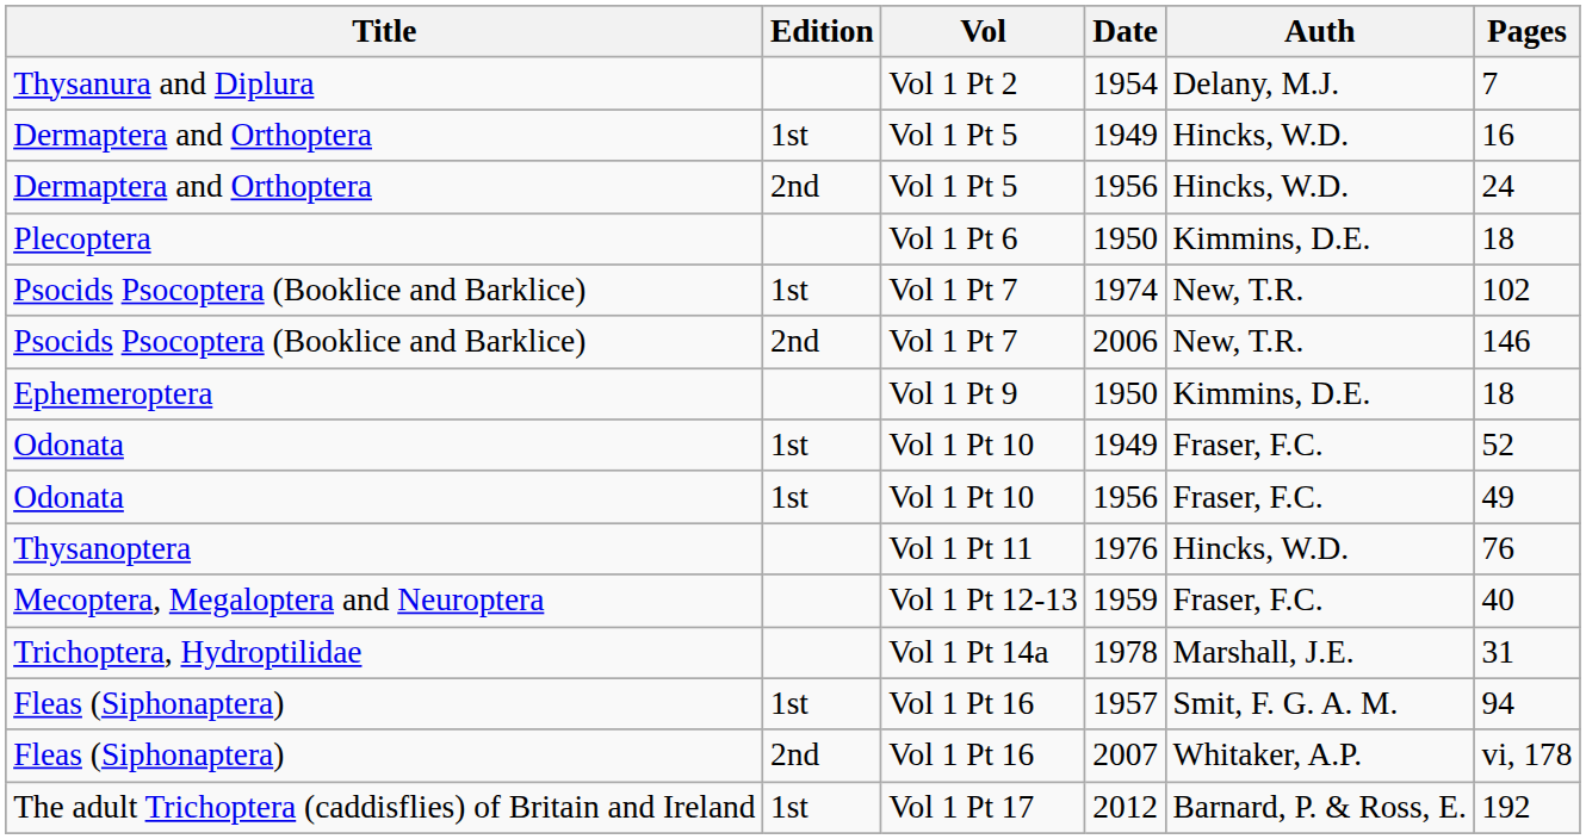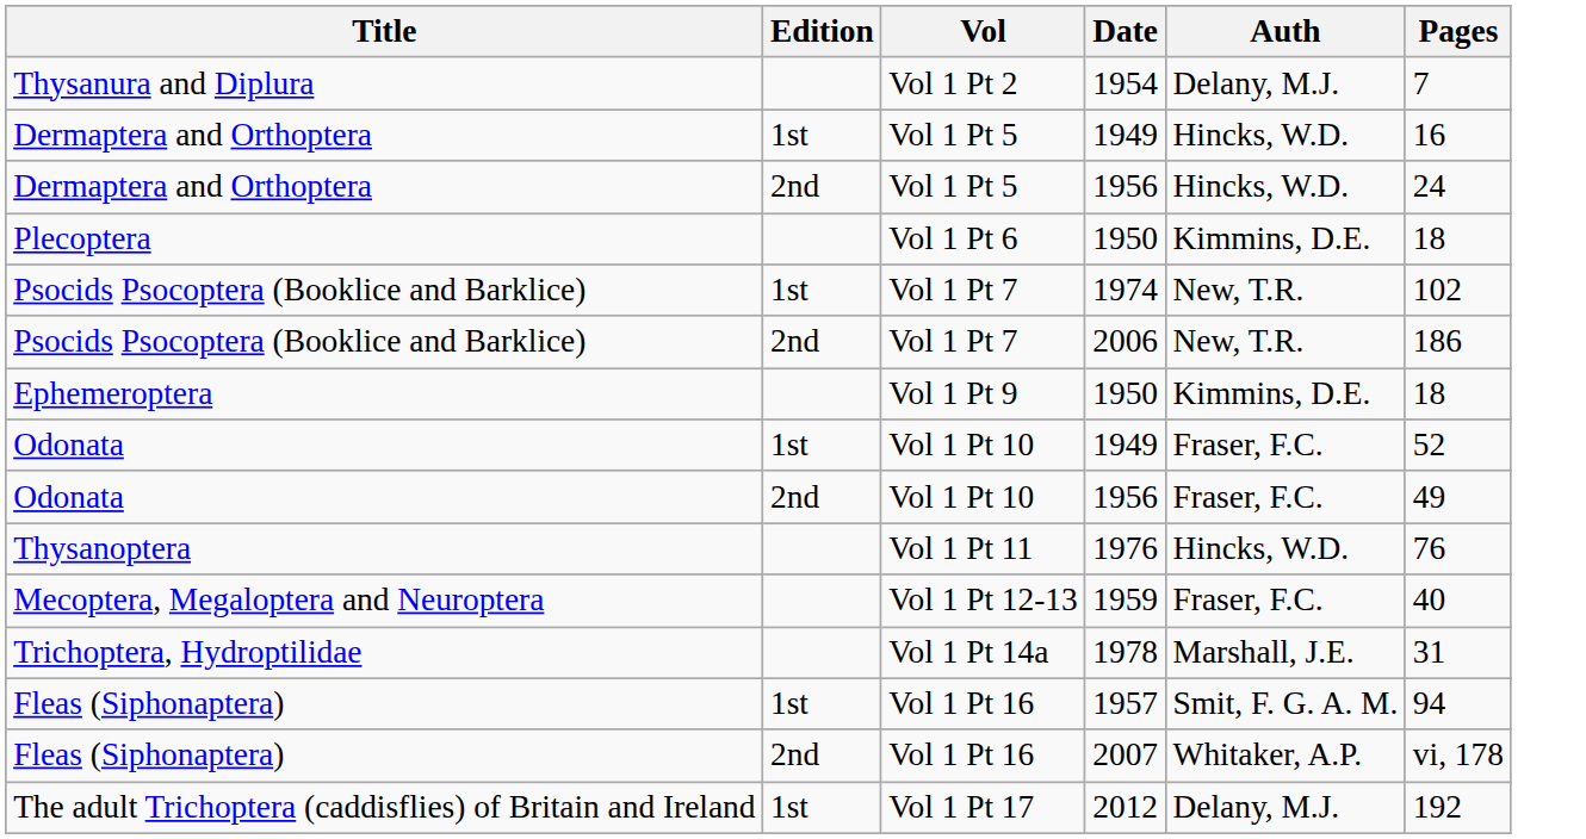2006 | Pages: 146 -> 186
Odonata / 1956 | Edition: 1st -> 2nd
2012 | Auth: Barnard, P. & Ross, E. -> Delany, M.J.
